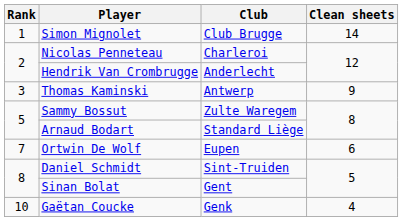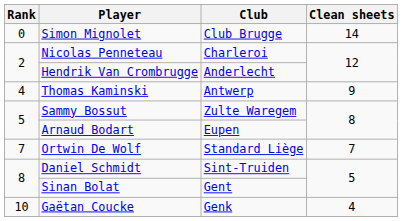Simon Mignolet | Rank: 1 -> 0
Thomas Kaminski | Rank: 3 -> 4
Arnaud Bodart | Club: Standard Liège -> Eupen
Ortwin De Wolf | Club: Eupen -> Standard Liège
Ortwin De Wolf | Clean sheets: 6 -> 7
